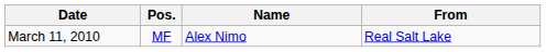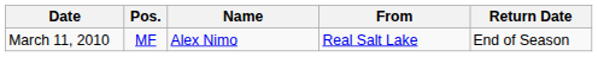+ column: Return Date | End of Season
